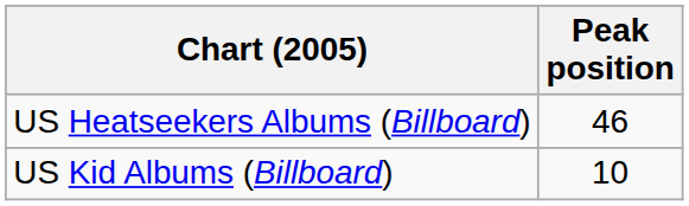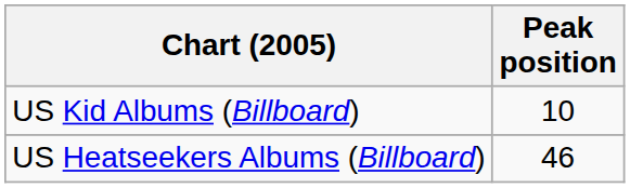rows swapped: US Heatseekers Albums (Billboard) <-> US Kid Albums (Billboard)
